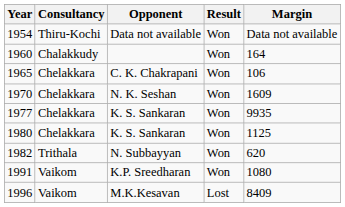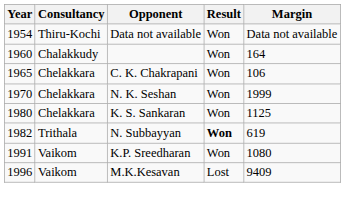1970 | Margin: 1609 -> 1999
- row: 1977 | Chelakkara | K. S. Sankaran | Won | 9935
1982 | Result: normal -> bold
1982 | Margin: 620 -> 619
1996 | Margin: 8409 -> 9409
